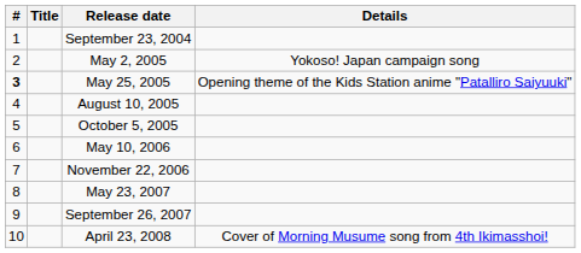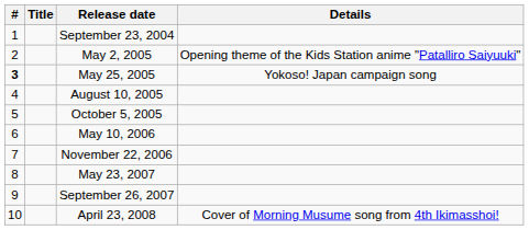May 2, 2005 | Details: Yokoso! Japan campaign song -> Opening theme of the Kids Station anime "Patalliro Saiyuuki"
May 25, 2005 | Details: Opening theme of the Kids Station anime "Patalliro Saiyuuki" -> Yokoso! Japan campaign song
